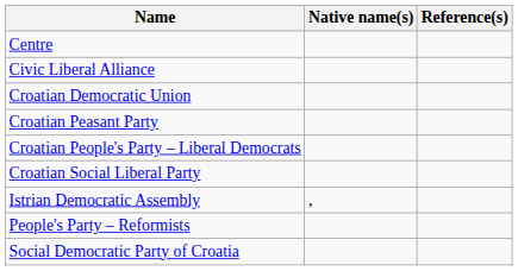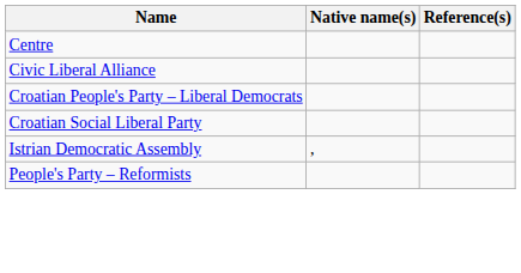- row: Croatian Democratic Union
- row: Croatian Peasant Party
- row: Social Democratic Party of Croatia
